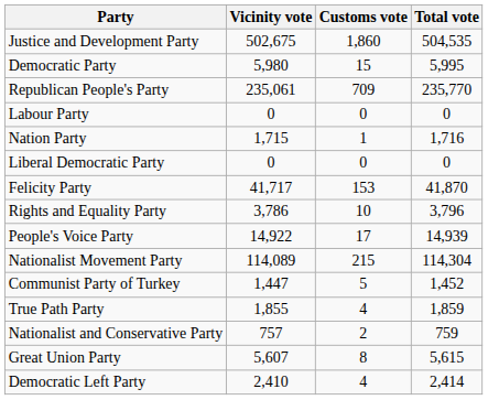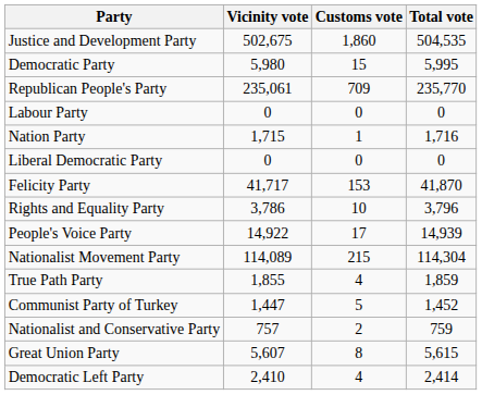rows swapped: True Path Party <-> Communist Party of Turkey
